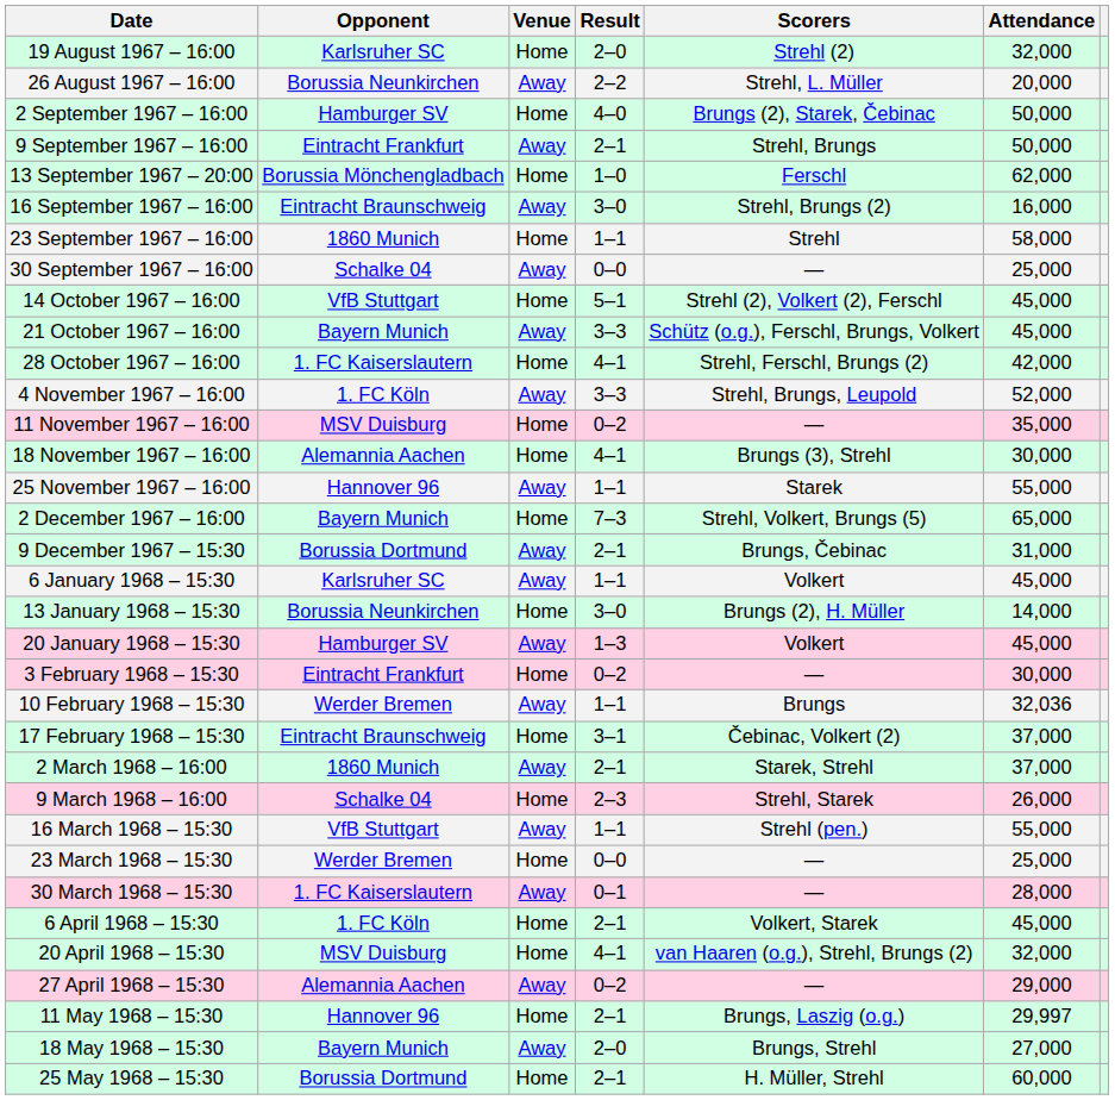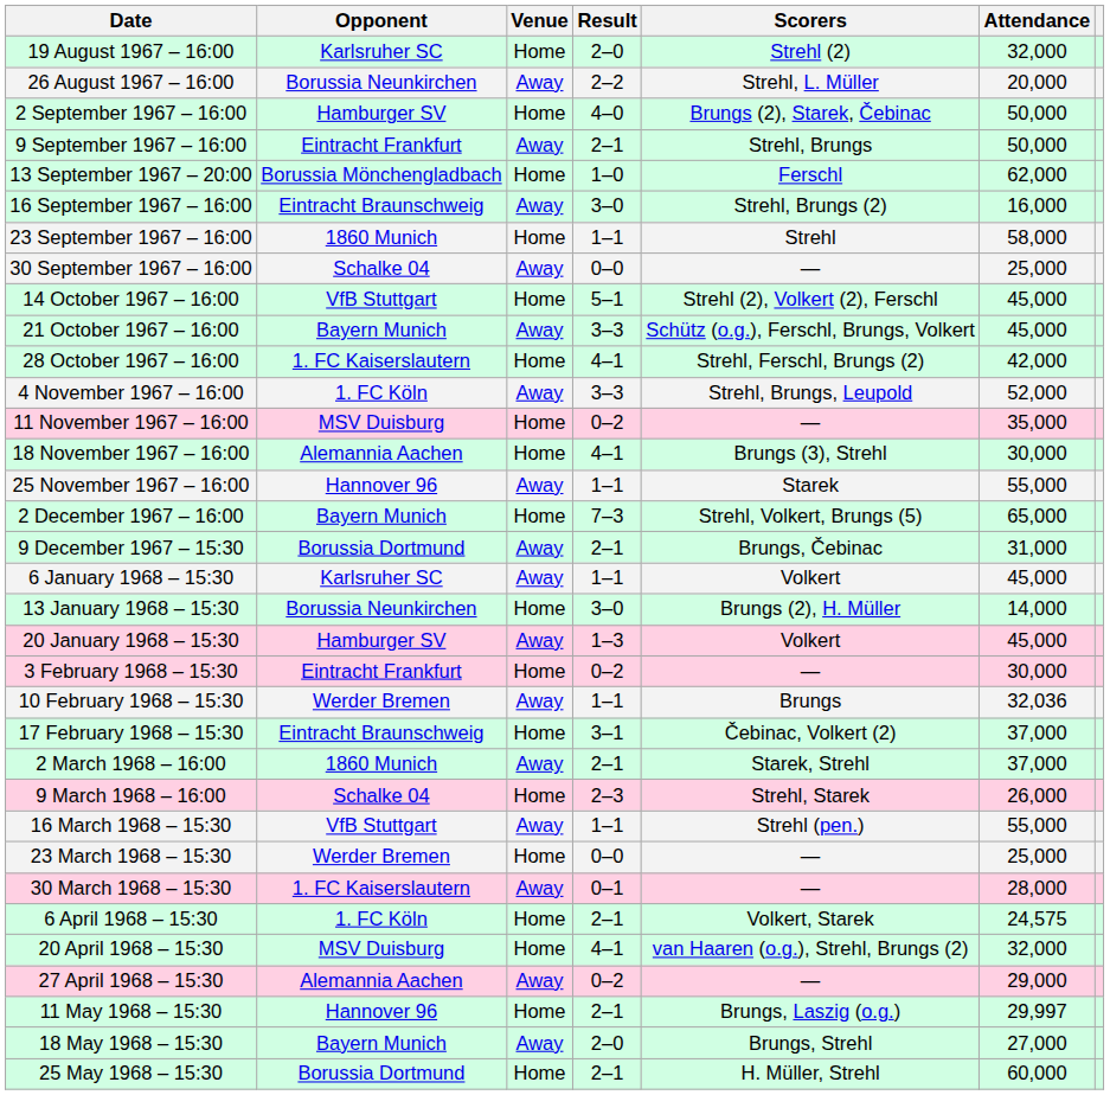6 April 1968 – 15:30 | Attendance: 45,000 -> 24,575
